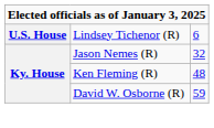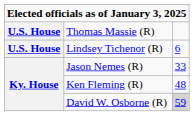+ row: U.S. House | Thomas Massie (R)
Jason Nemes (R) | column 3: 32 -> 33
David W. Osborne (R) | column 3: no background -> lightgrey background
